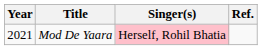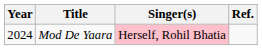Mod De Yaara | Year: 2021 -> 2024
